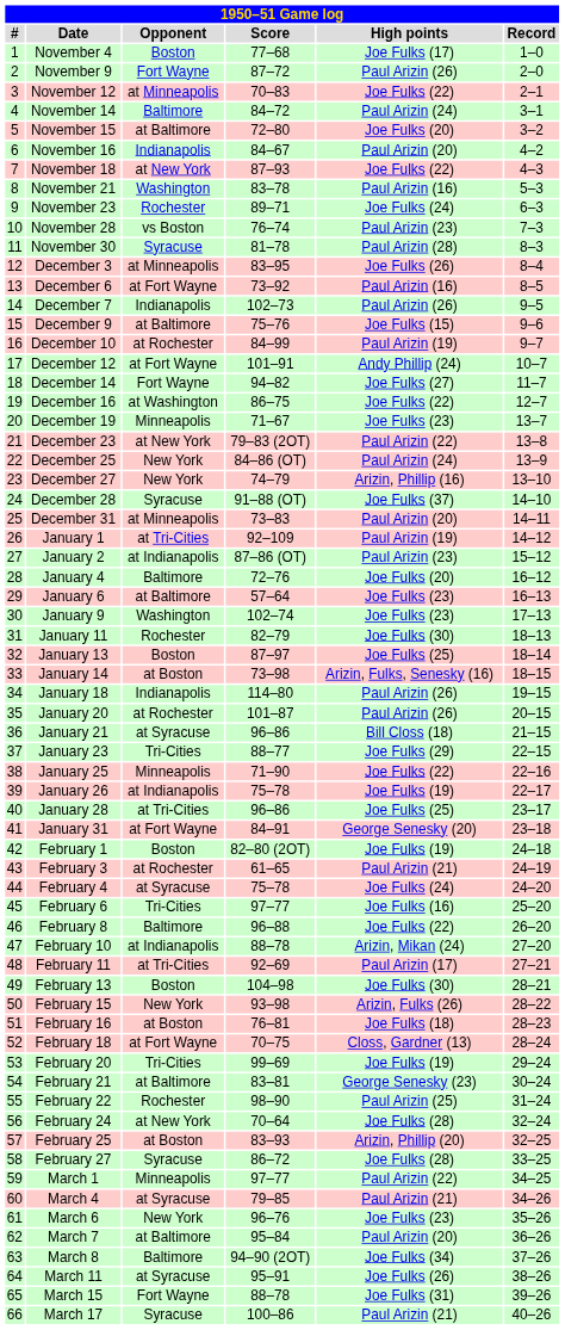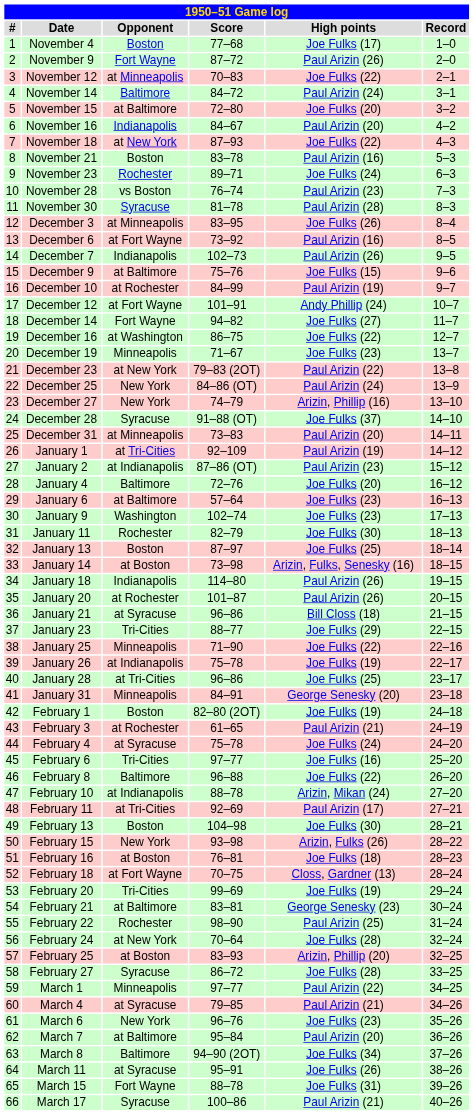November 21 | Opponent: Washington -> Boston
January 31 | Opponent: at Fort Wayne -> Minneapolis
